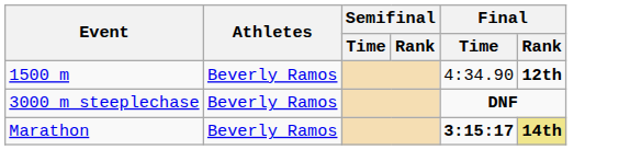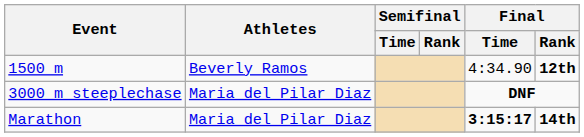3000 m steeplechase | Athletes: Beverly Ramos -> Maria del Pilar Diaz
Marathon | Athletes: Beverly Ramos -> Maria del Pilar Diaz
Marathon | Final / Rank: khaki background -> no background
